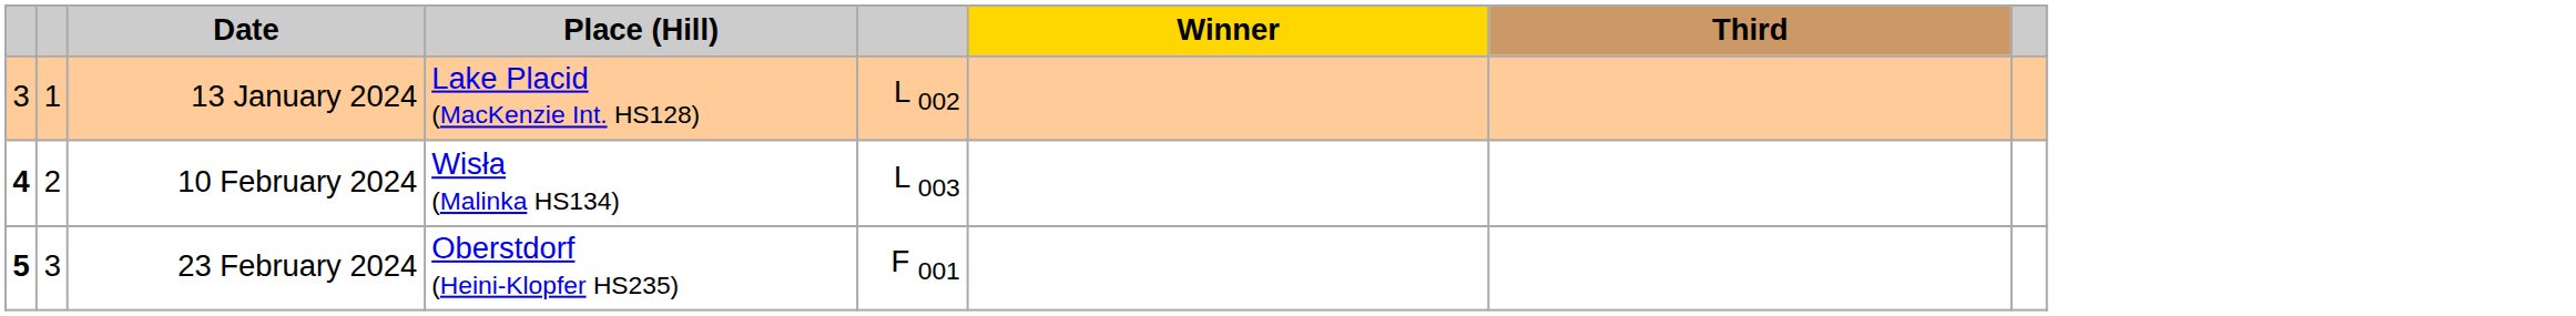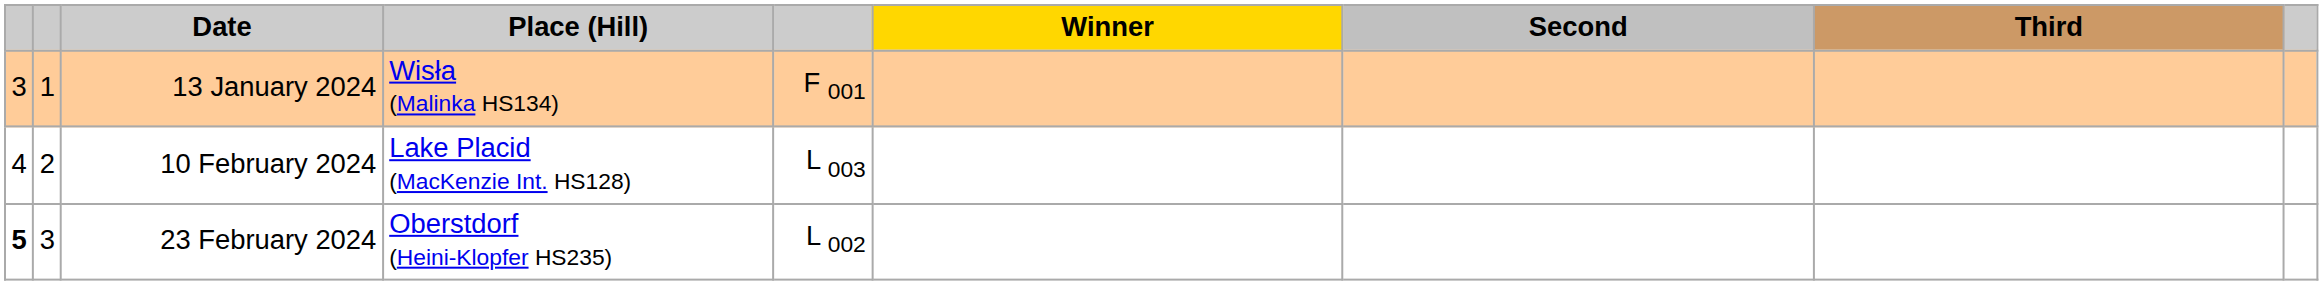+ column: Second
13 January 2024 | Place (Hill): Lake Placid (MacKenzie Int. HS128) -> Wisła (Malinka HS134)
13 January 2024 | column 5: L 002 -> F 001
10 February 2024 | column 1: bold -> normal
10 February 2024 | Place (Hill): Wisła (Malinka HS134) -> Lake Placid (MacKenzie Int. HS128)
23 February 2024 | column 5: F 001 -> L 002
